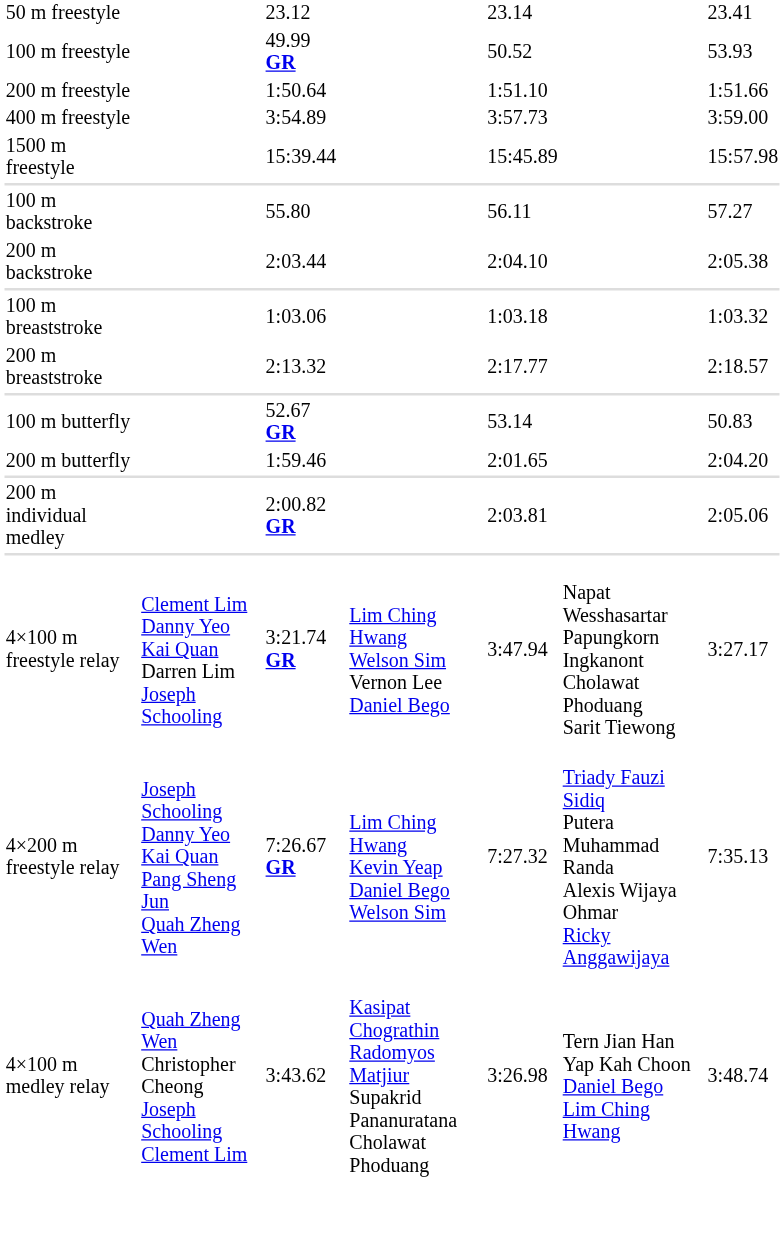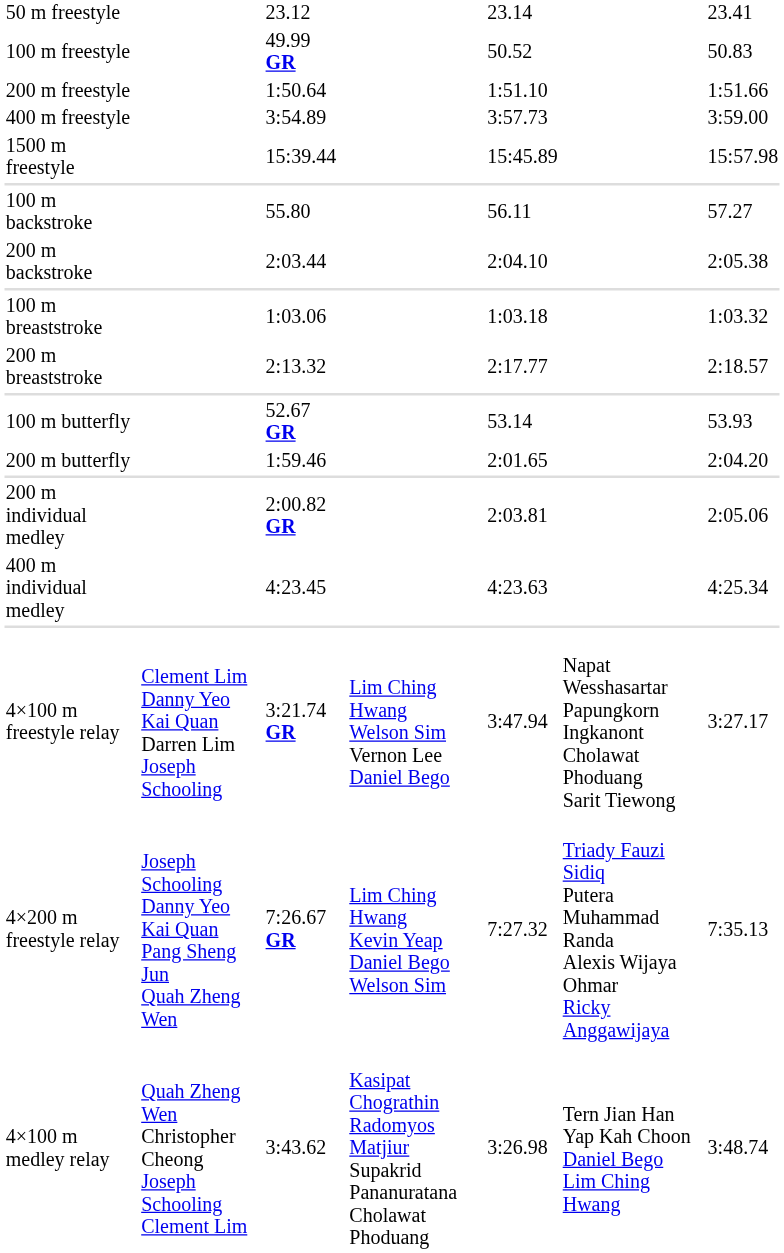100 m freestyle | column 7: 53.93 -> 50.83
100 m butterfly | column 7: 50.83 -> 53.93
+ row: 400 m individual medley | 4:23.45 | 4:23.63 | 4:25.34
